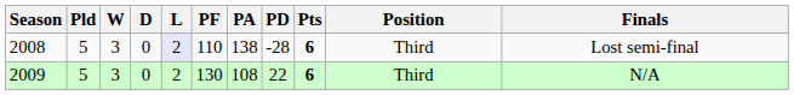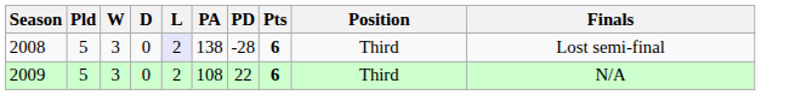- column: PF | 110 | 130
